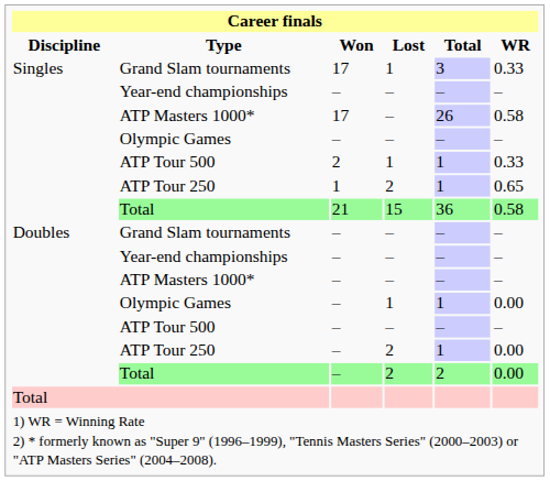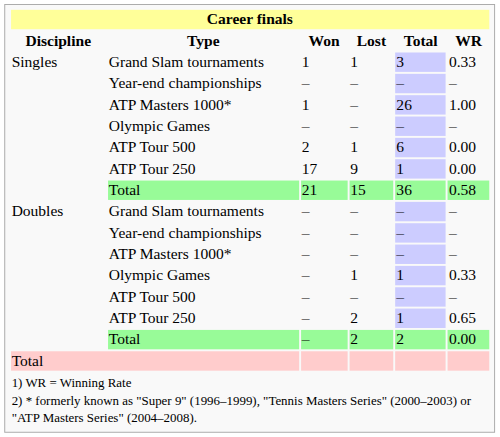Singles / Grand Slam tournaments | Won: 17 -> 1
Singles / ATP Masters 1000* | Won: 17 -> 1
Singles / ATP Masters 1000* | WR: 0.58 -> 1.00
Singles / ATP Tour 500 | Total: 1 -> 6
Singles / ATP Tour 500 | WR: 0.33 -> 0.00
Singles / ATP Tour 250 | Won: 1 -> 17
Singles / ATP Tour 250 | Lost: 2 -> 9
Singles / ATP Tour 250 | WR: 0.65 -> 0.00
Doubles / Olympic Games | WR: 0.00 -> 0.33
Doubles / ATP Tour 250 | WR: 0.00 -> 0.65
